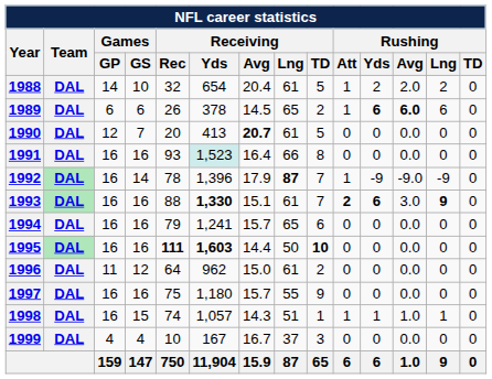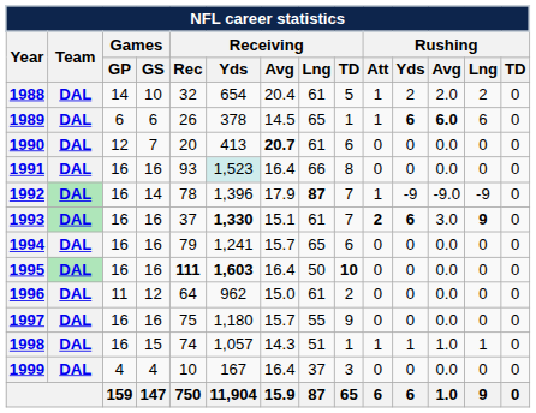1989 | Receiving / TD: 2 -> 1
1990 | Receiving / TD: 5 -> 6
1993 | Receiving / Rec: 88 -> 37
1995 | Receiving / Avg: 14.4 -> 16.4
1999 | Receiving / Avg: 16.7 -> 16.4
